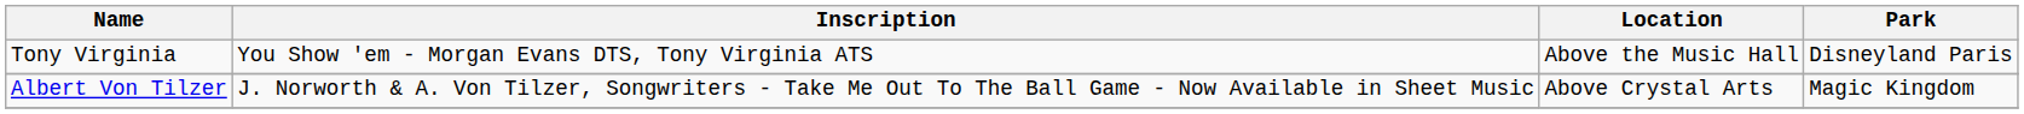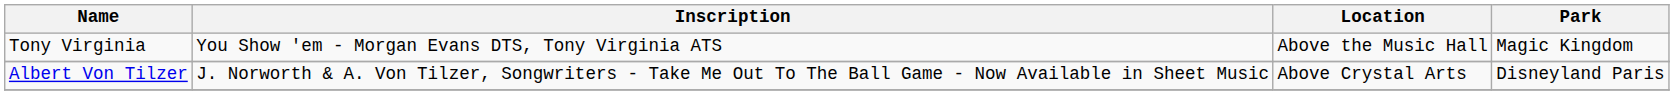Tony Virginia | Park: Disneyland Paris -> Magic Kingdom
Albert Von Tilzer | Park: Magic Kingdom -> Disneyland Paris
